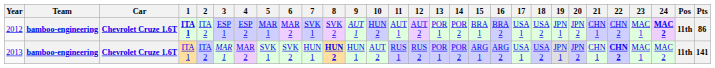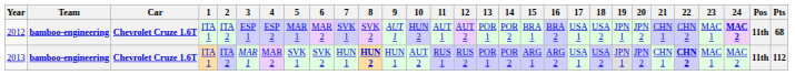2012 | 1: bold -> normal
2012 | Pts: 86 -> 68
2013 | Pts: 141 -> 112
